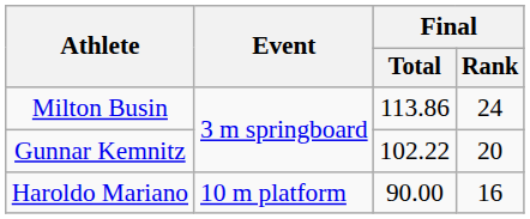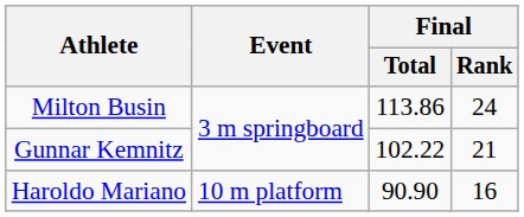Gunnar Kemnitz | Final / Rank: 20 -> 21
Haroldo Mariano | Final / Total: 90.00 -> 90.90
